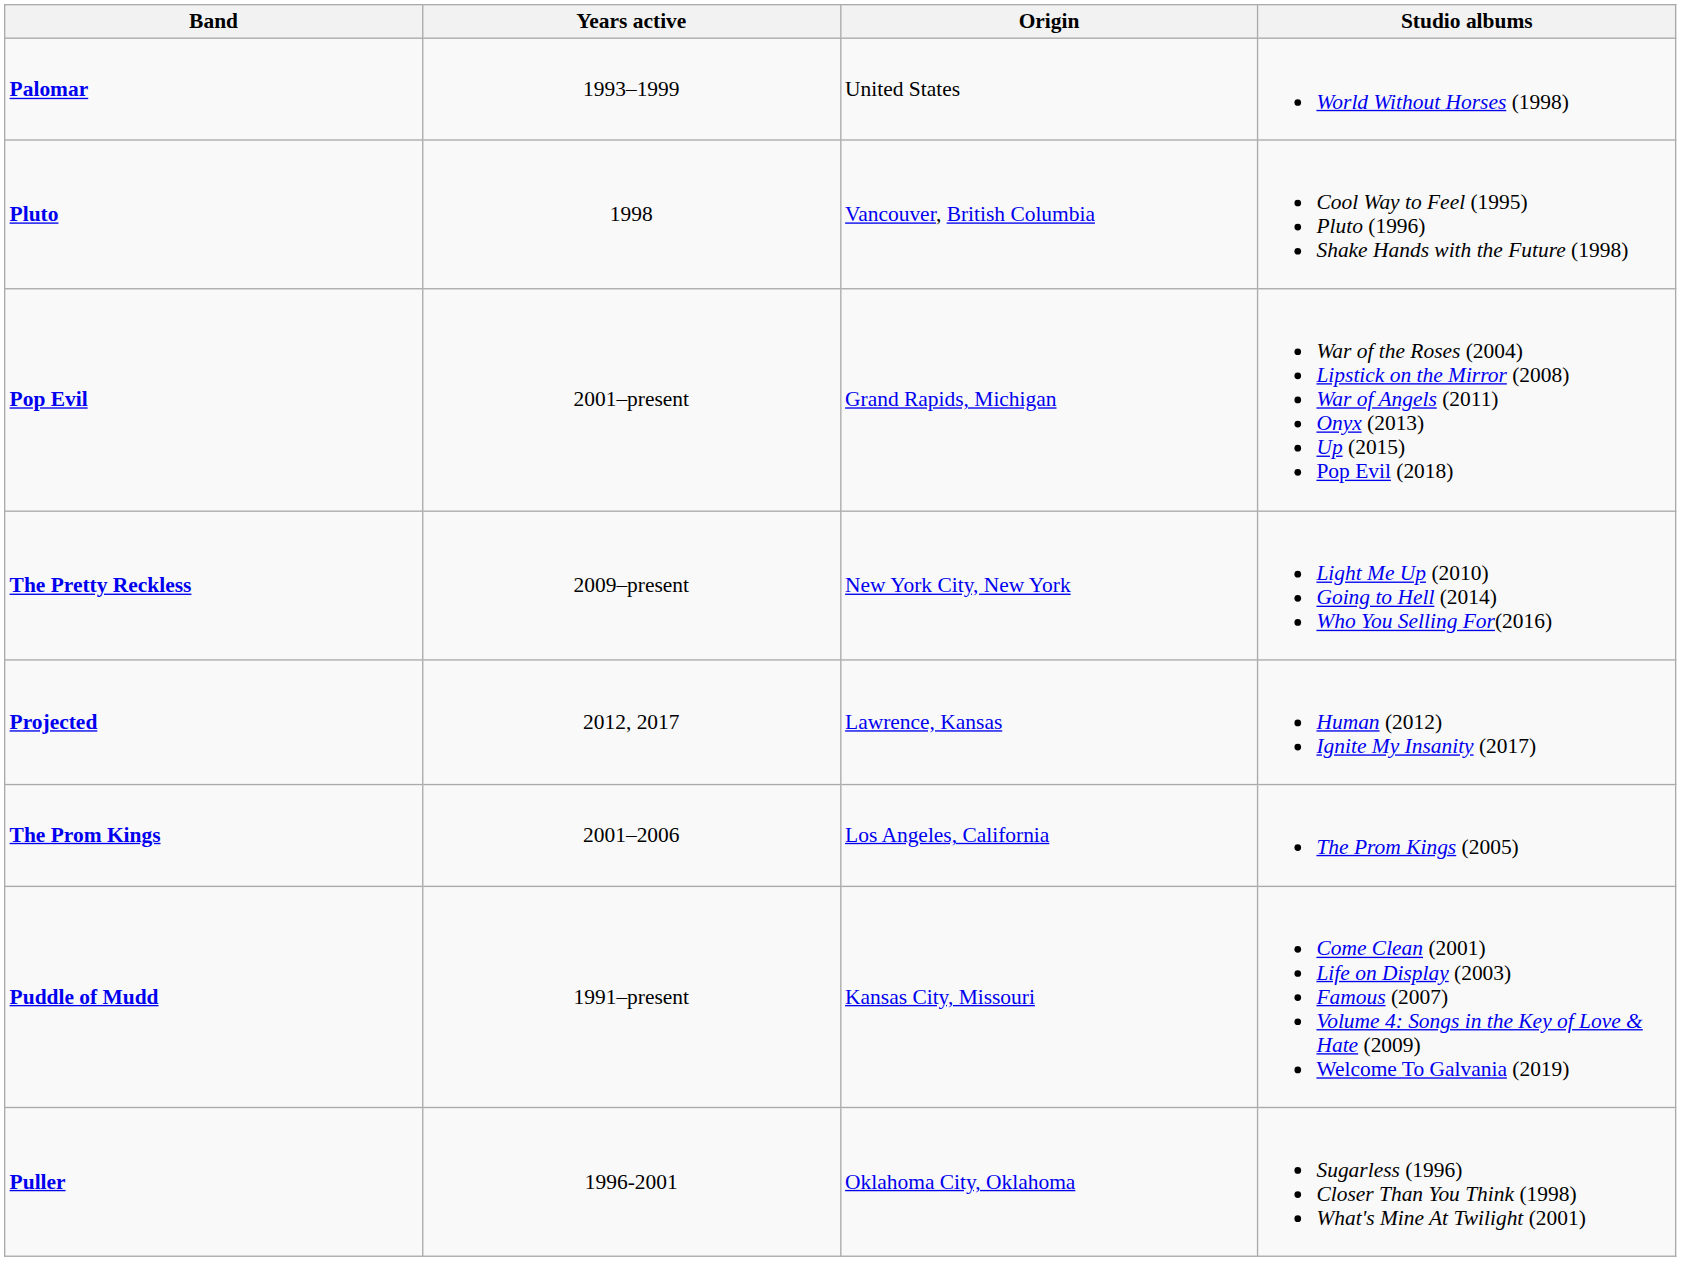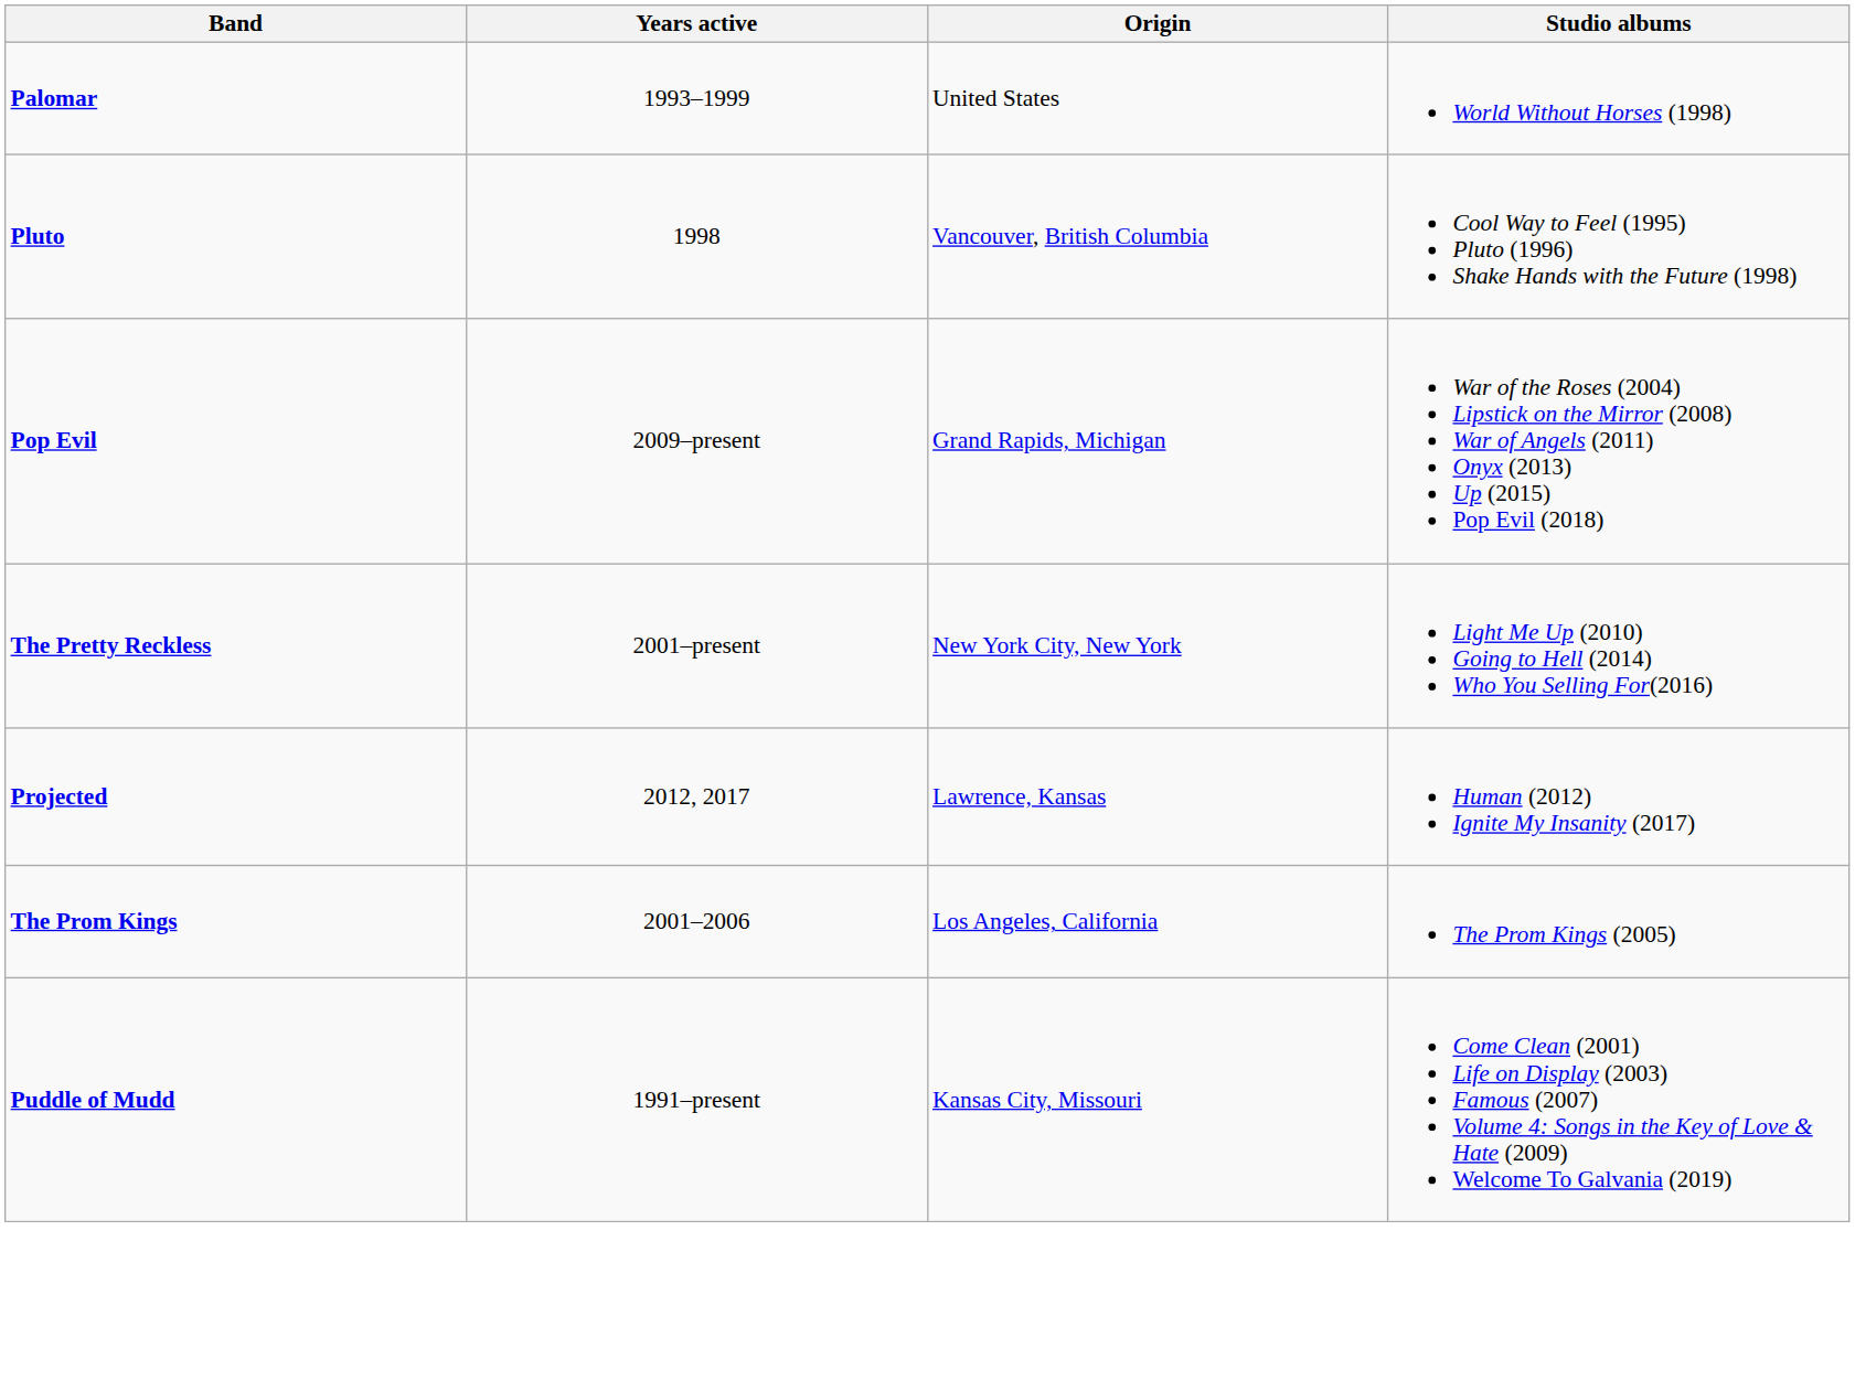Pop Evil | Years active: 2001–present -> 2009–present
The Pretty Reckless | Years active: 2009–present -> 2001–present
- row: Puller | 1996-2001 | Oklahoma City, Oklahoma | Sugarless (1996) Closer Than You Think (1998) What's Mine At Twilight (2001)
